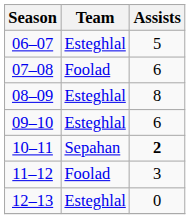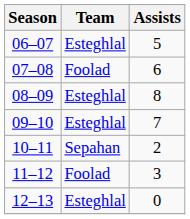09–10 | Assists: 6 -> 7
10–11 | Assists: bold -> normal
